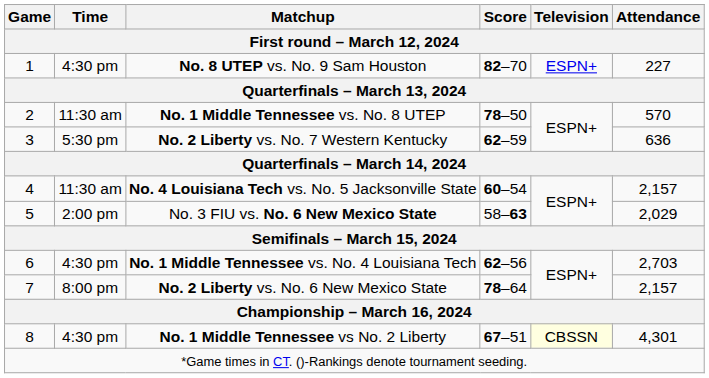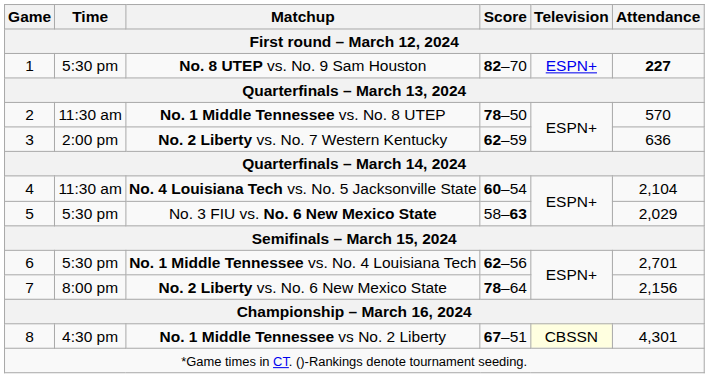No. 8 UTEP vs. No. 9 Sam Houston | Time / First round – March 12, 2024: 4:30 pm -> 5:30 pm
No. 8 UTEP vs. No. 9 Sam Houston | Attendance / First round – March 12, 2024: normal -> bold
No. 2 Liberty vs. No. 7 Western Kentucky | Time / First round – March 12, 2024: 5:30 pm -> 2:00 pm
No. 4 Louisiana Tech vs. No. 5 Jacksonville State | Attendance / First round – March 12, 2024: 2,157 -> 2,104
No. 3 FIU vs. No. 6 New Mexico State | Time / First round – March 12, 2024: 2:00 pm -> 5:30 pm
No. 1 Middle Tennessee vs. No. 4 Louisiana Tech | Time / First round – March 12, 2024: 4:30 pm -> 5:30 pm
No. 1 Middle Tennessee vs. No. 4 Louisiana Tech | Attendance / First round – March 12, 2024: 2,703 -> 2,701
No. 2 Liberty vs. No. 6 New Mexico State | Attendance / First round – March 12, 2024: 2,157 -> 2,156
